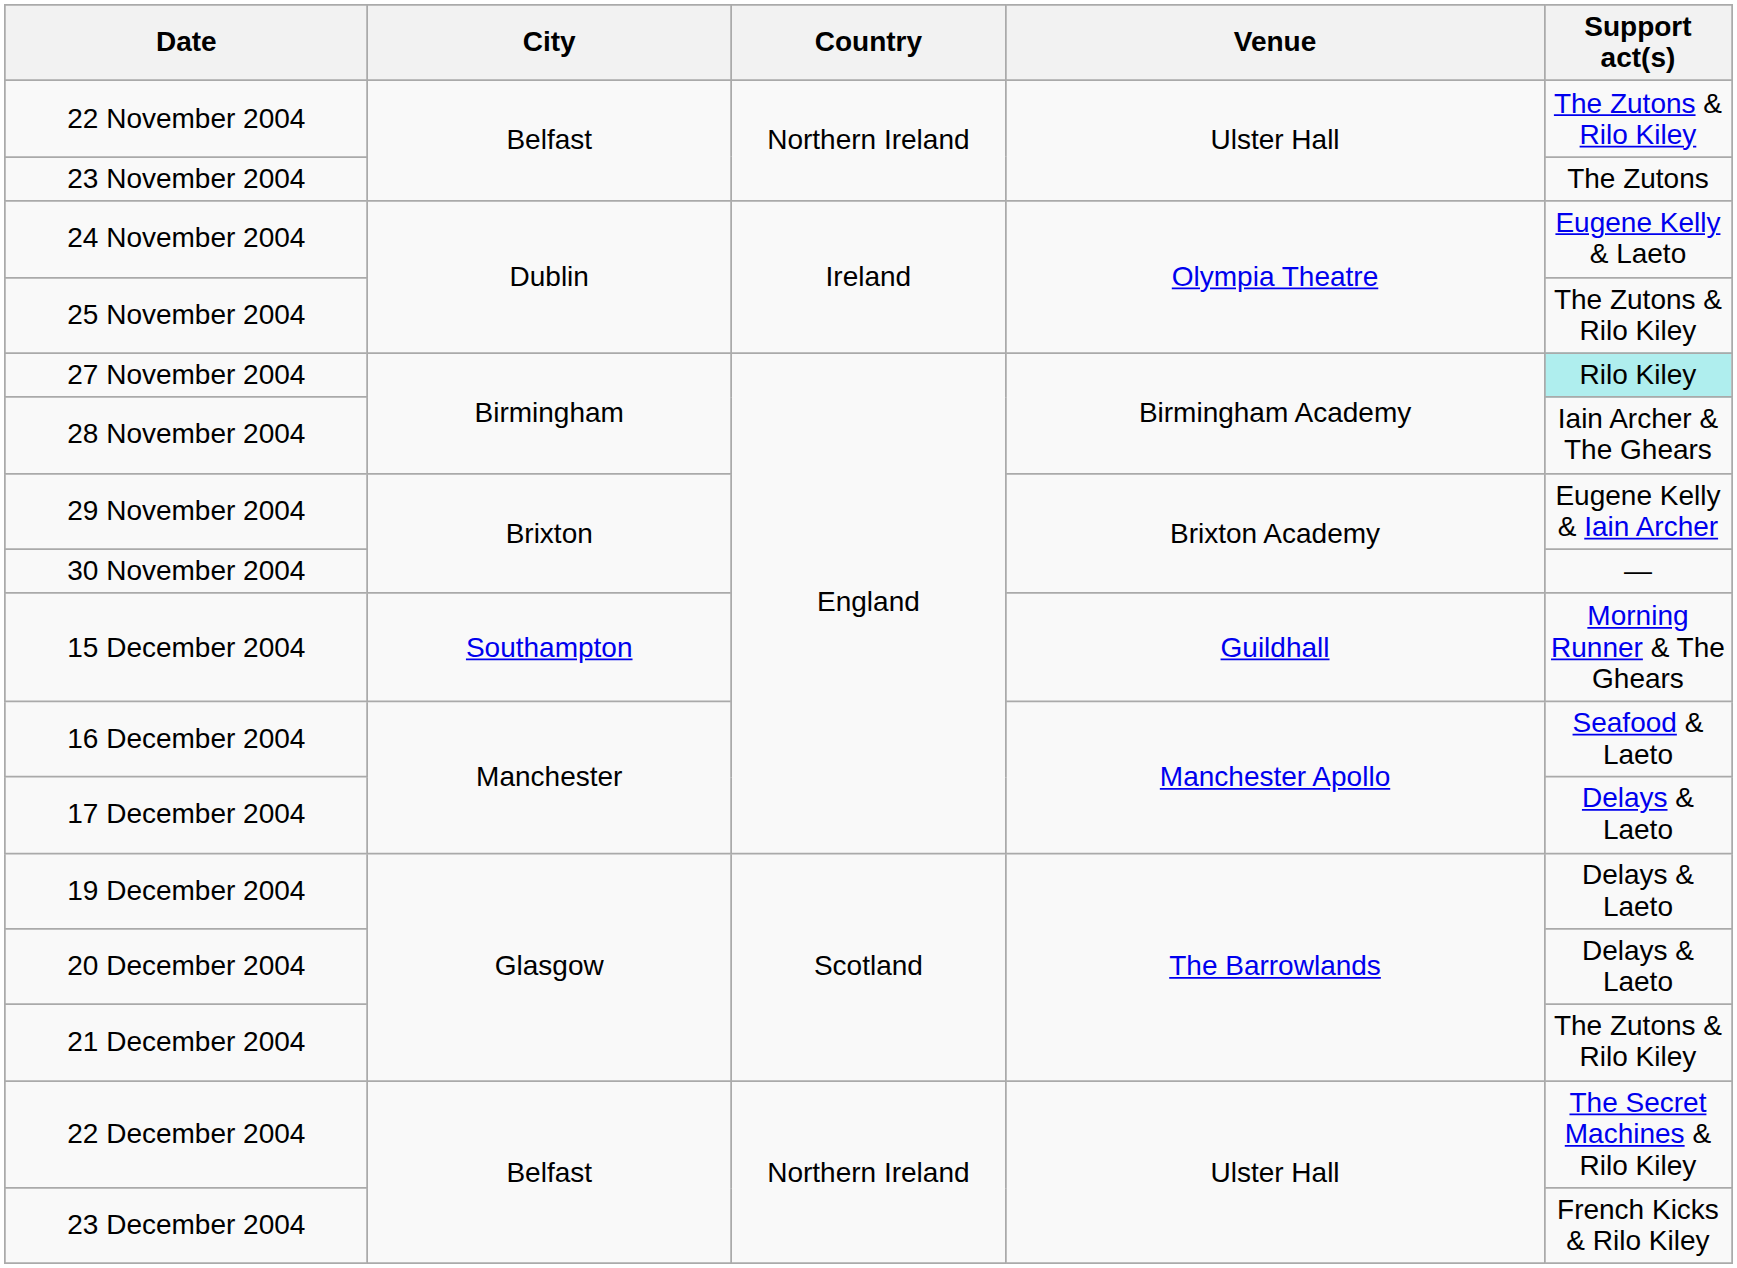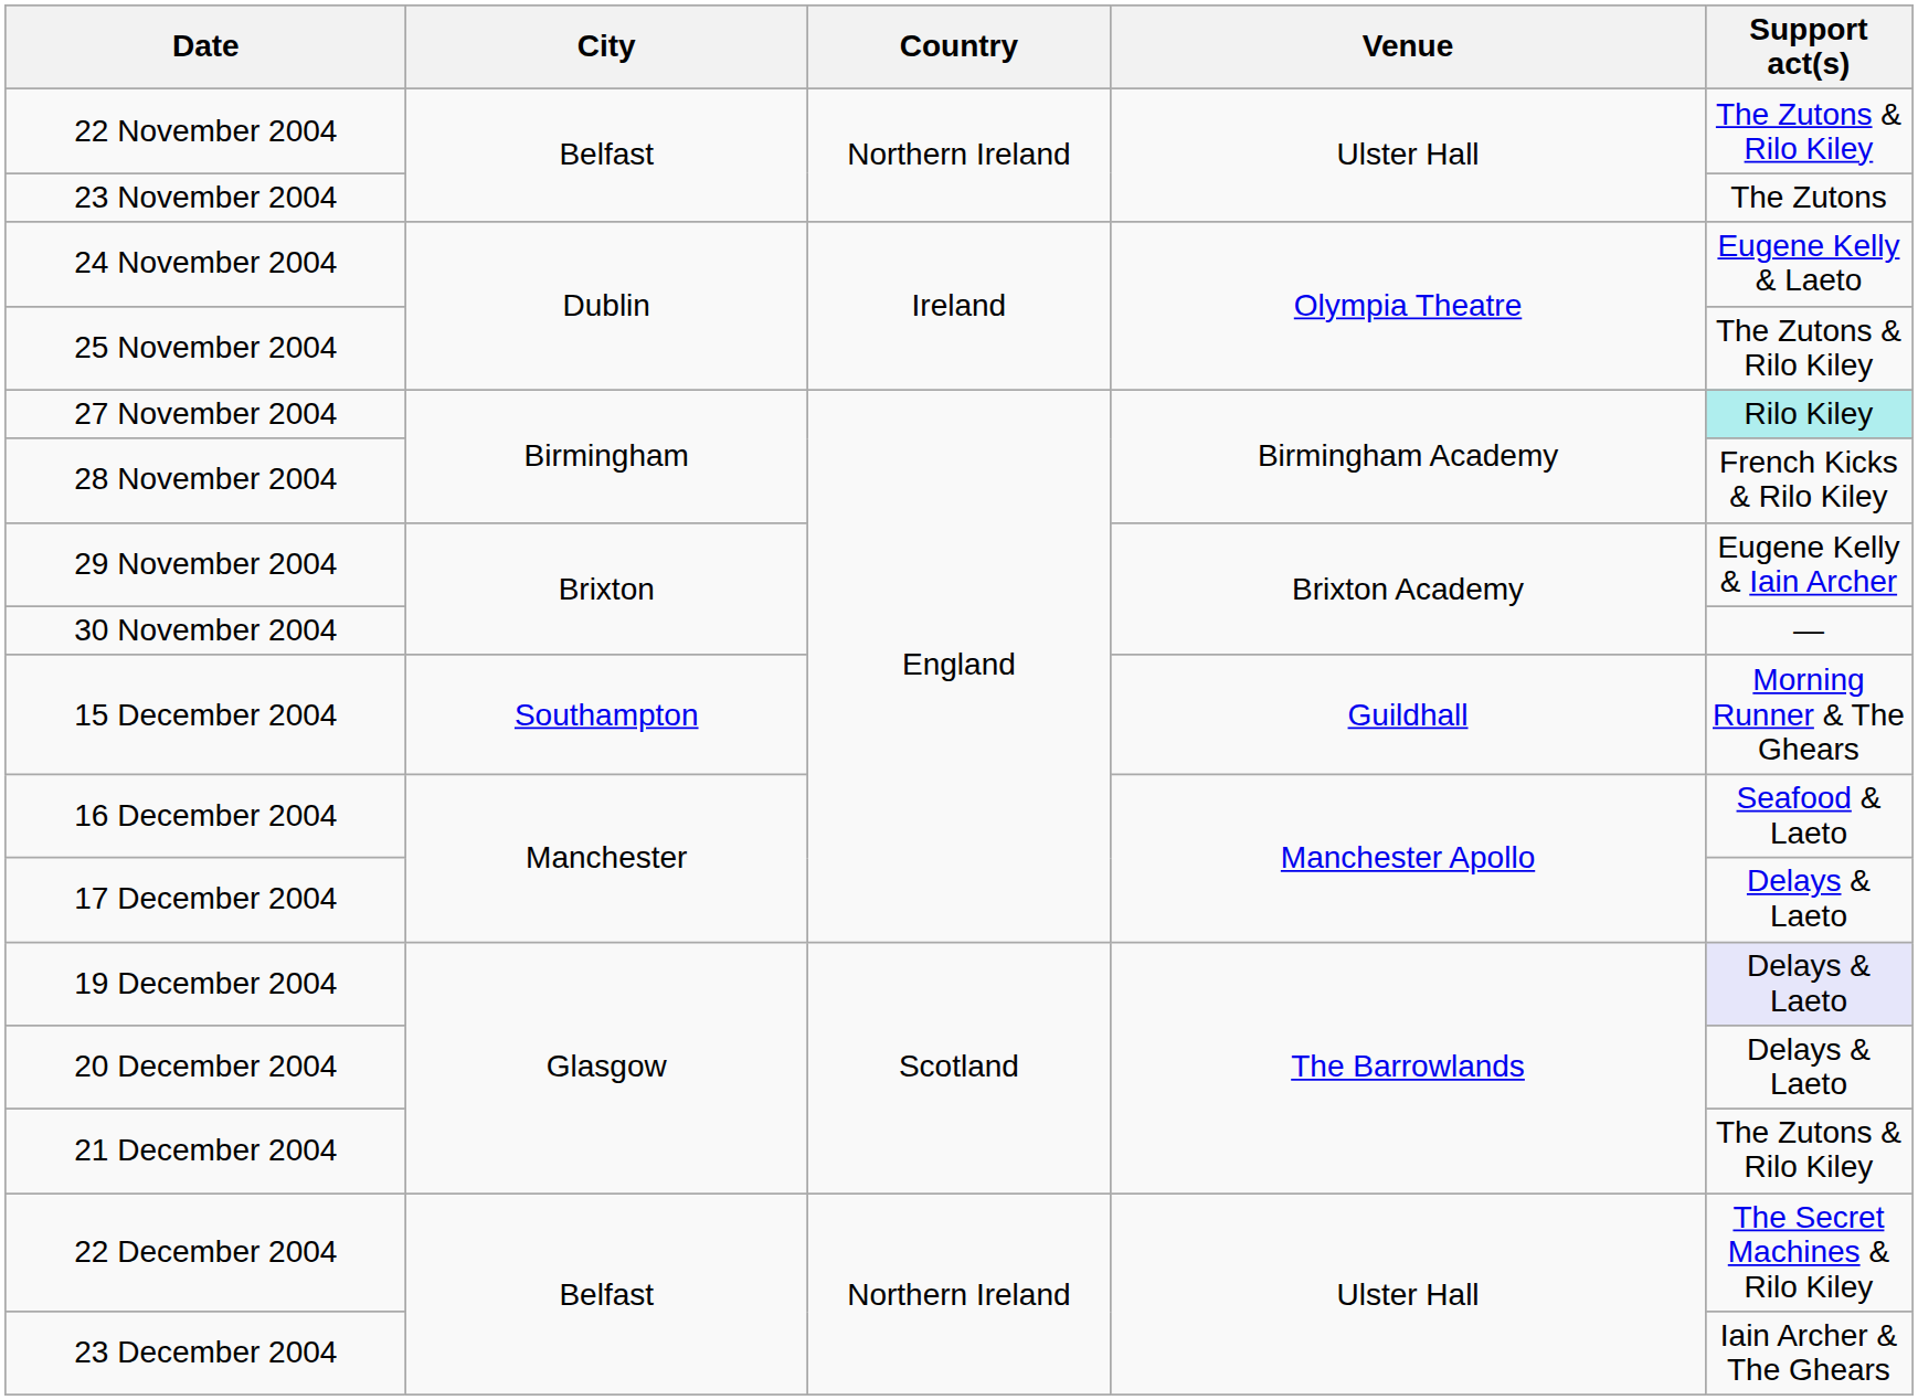28 November 2004 | Support act(s): Iain Archer & The Ghears -> French Kicks & Rilo Kiley
19 December 2004 | Support act(s): no background -> lavender background
23 December 2004 | Support act(s): French Kicks & Rilo Kiley -> Iain Archer & The Ghears
